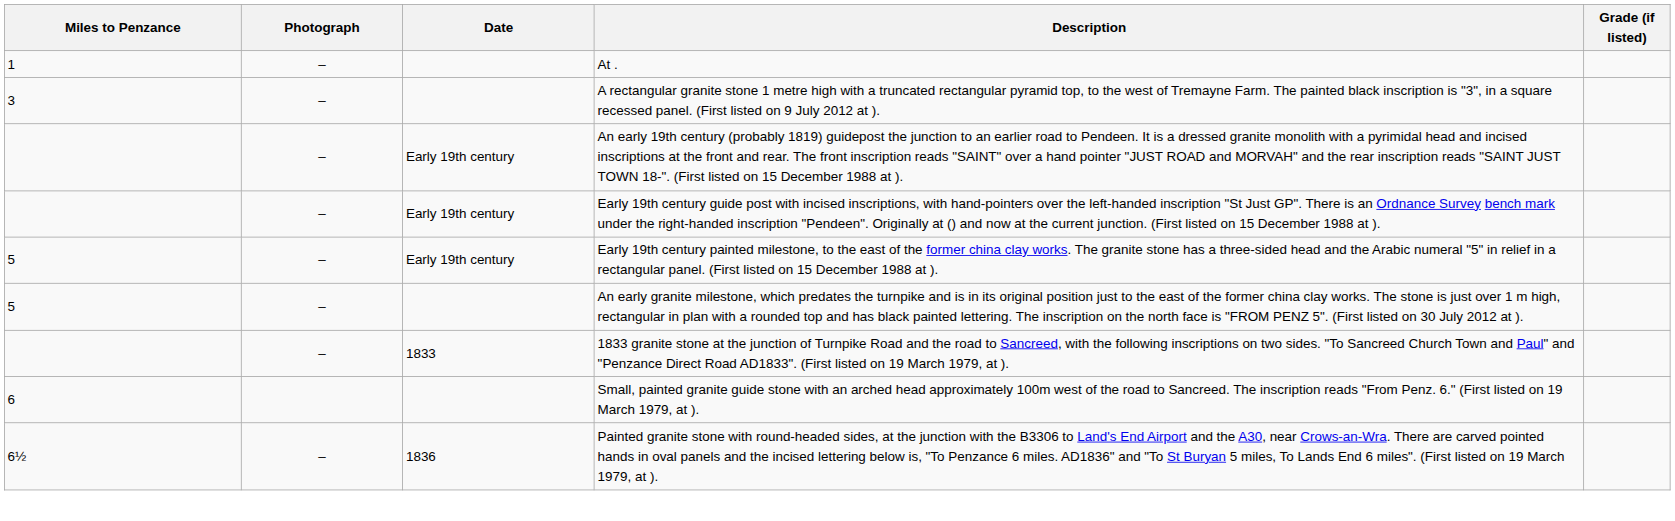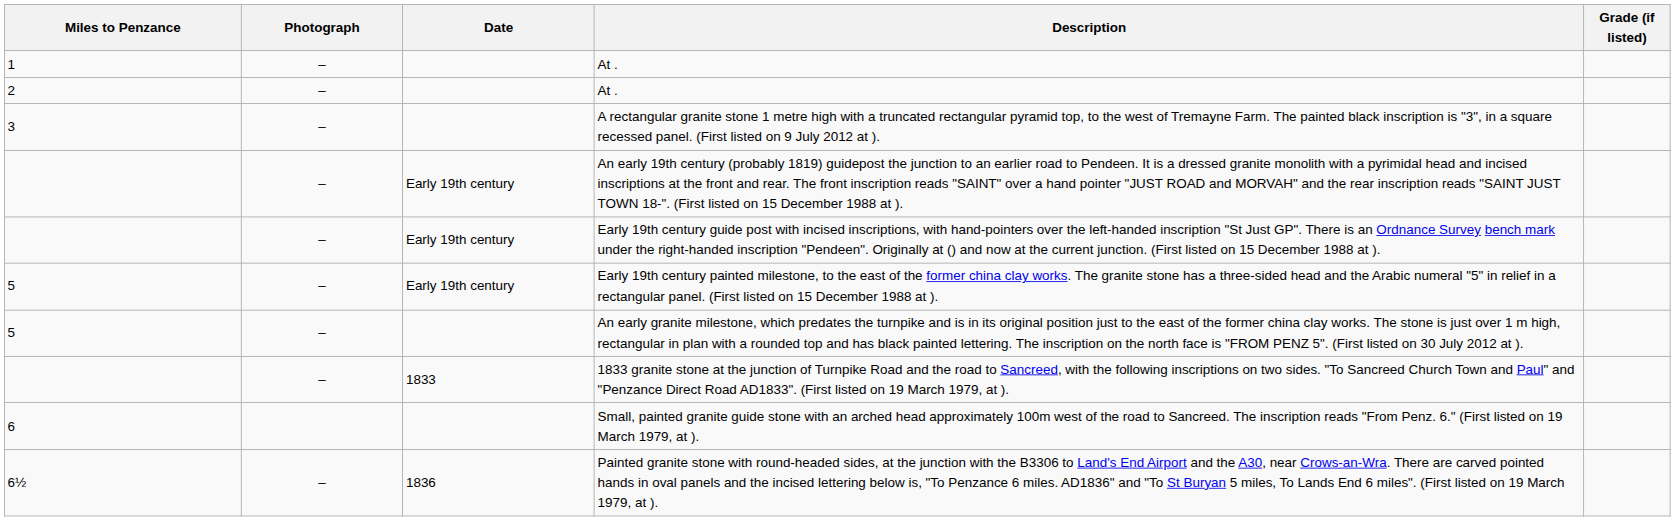+ row: 2 | – | At .
